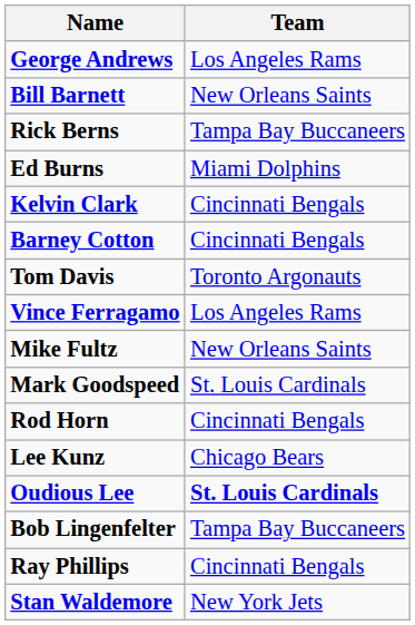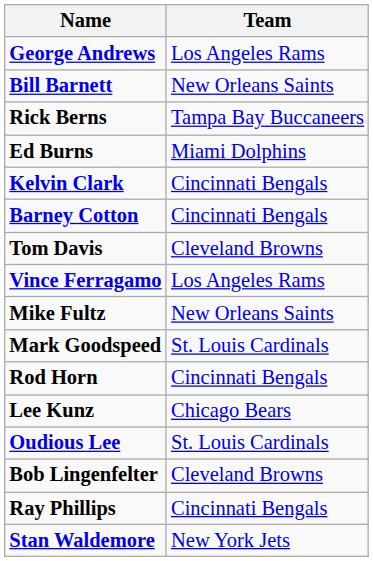Tom Davis | Team: Toronto Argonauts -> Cleveland Browns
Oudious Lee | Team: bold -> normal
Bob Lingenfelter | Team: Tampa Bay Buccaneers -> Cleveland Browns
